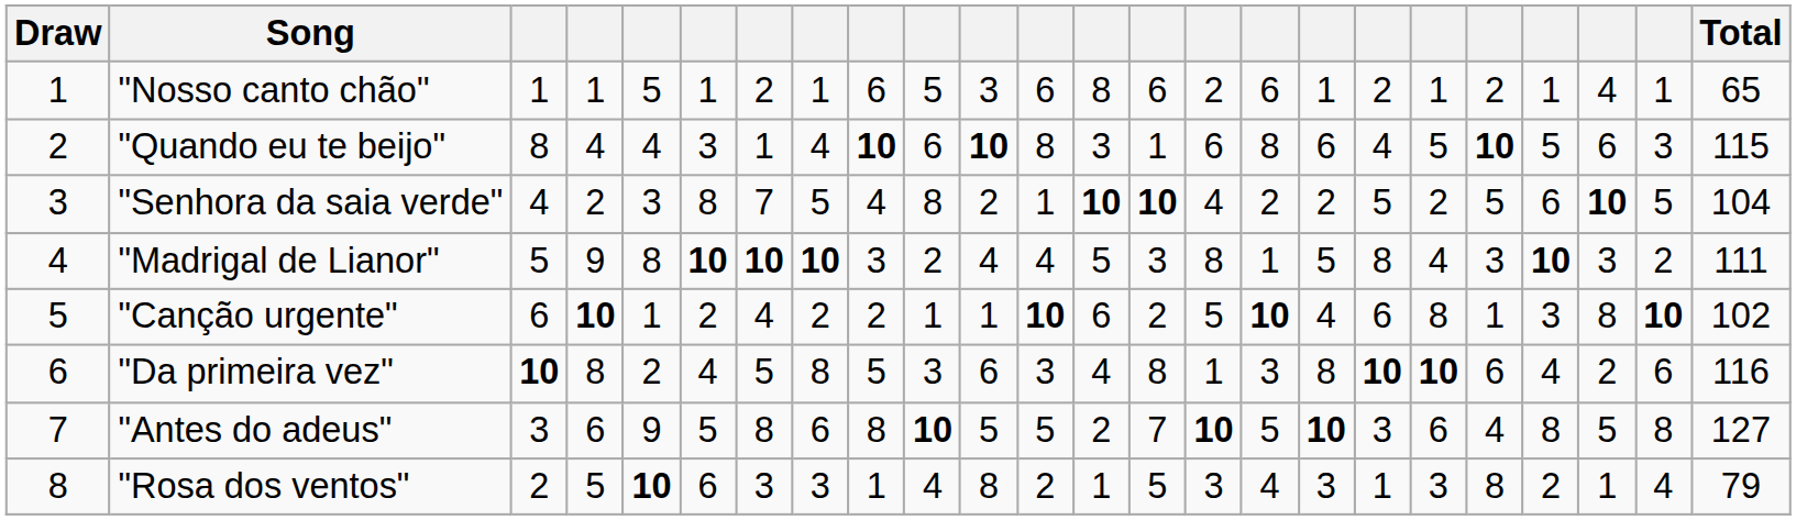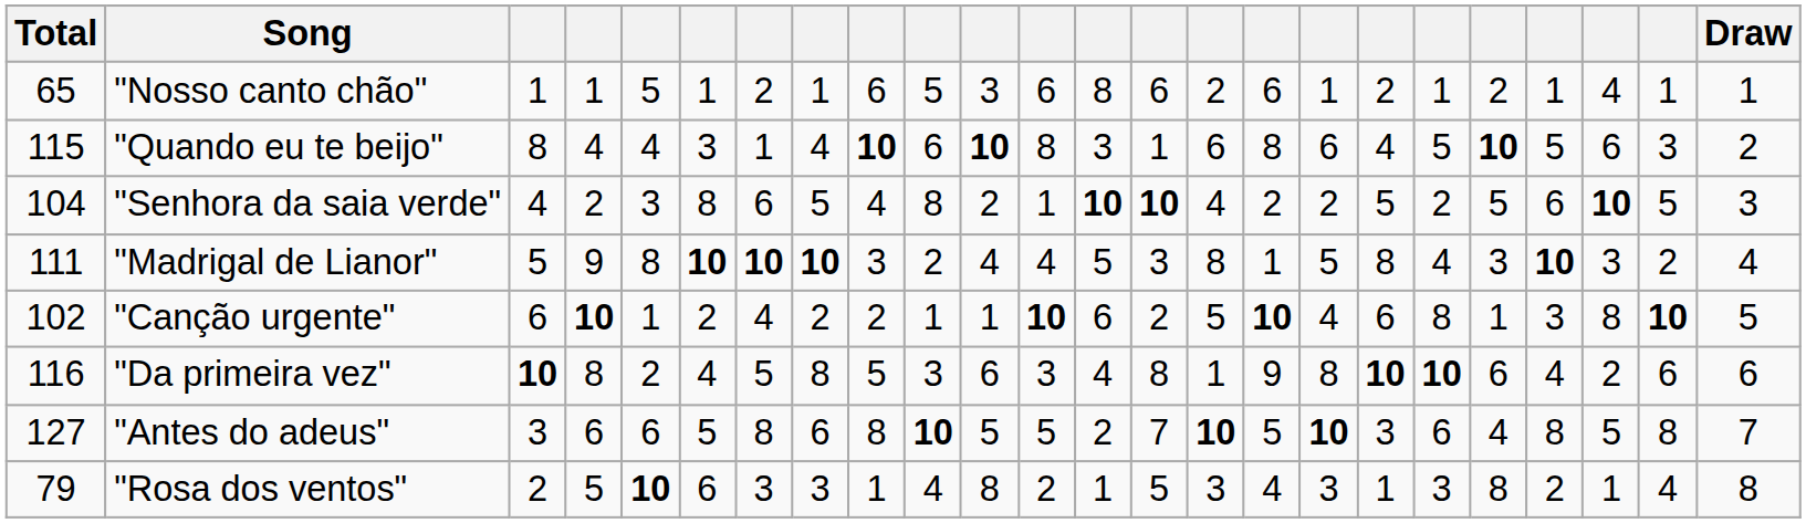columns swapped: Draw <-> Total
"Senhora da saia verde" | column 7: 7 -> 6
"Da primeira vez" | column 16: 3 -> 9
"Antes do adeus" | column 5: 9 -> 6
